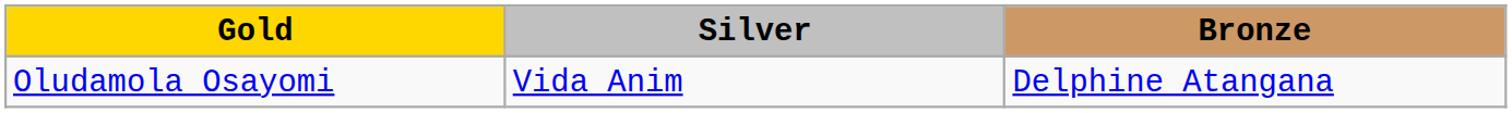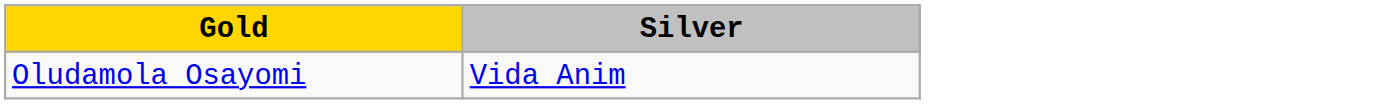- column: Bronze | Delphine Atangana
